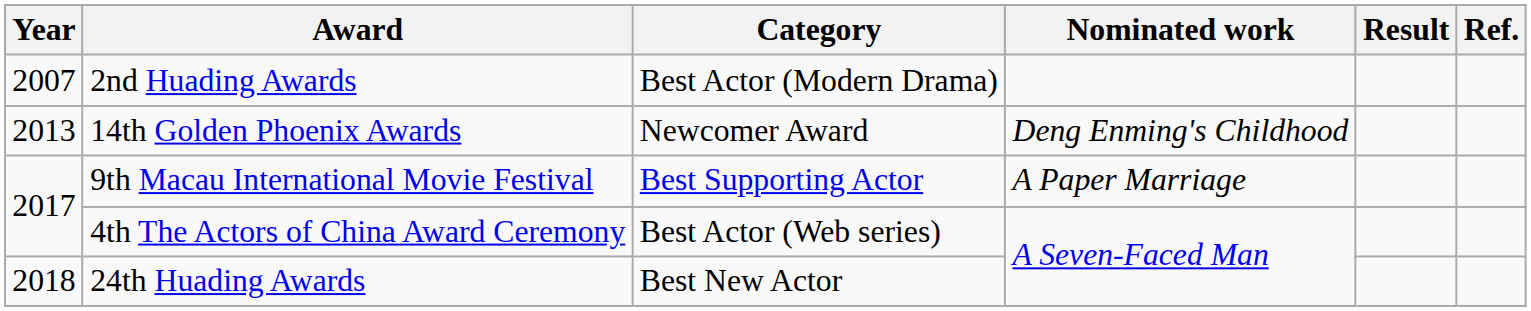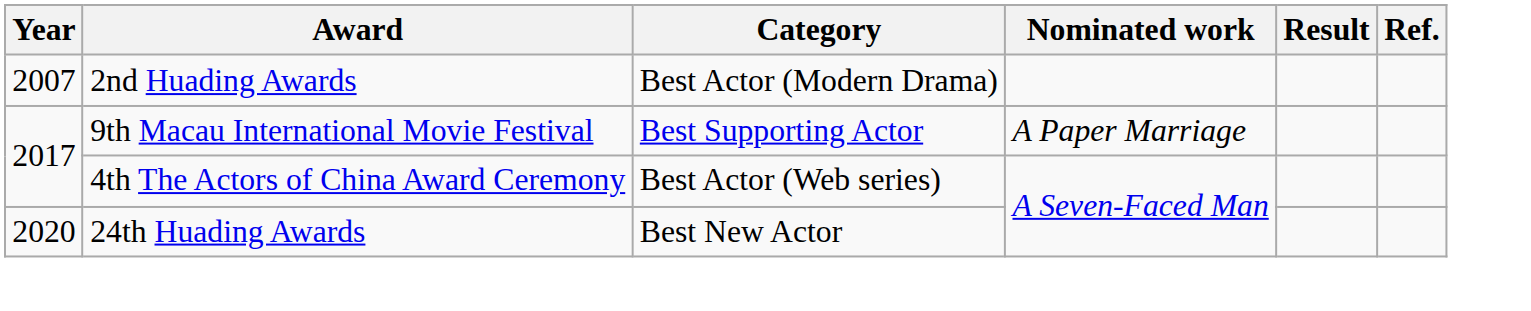- row: 2013 | 14th Golden Phoenix Awards | Newcomer Award | Deng Enming's Childhood
24th Huading Awards | Year: 2018 -> 2020
